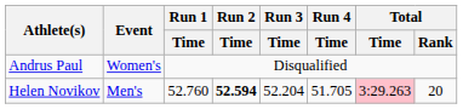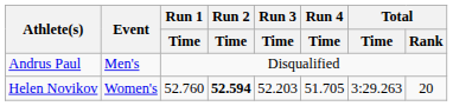Andrus Paul | Event: Women's -> Men's
Helen Novikov | Event: Men's -> Women's
Helen Novikov | Run 3 / Time: 52.204 -> 52.203
Helen Novikov | Total / Time: pink background -> no background
